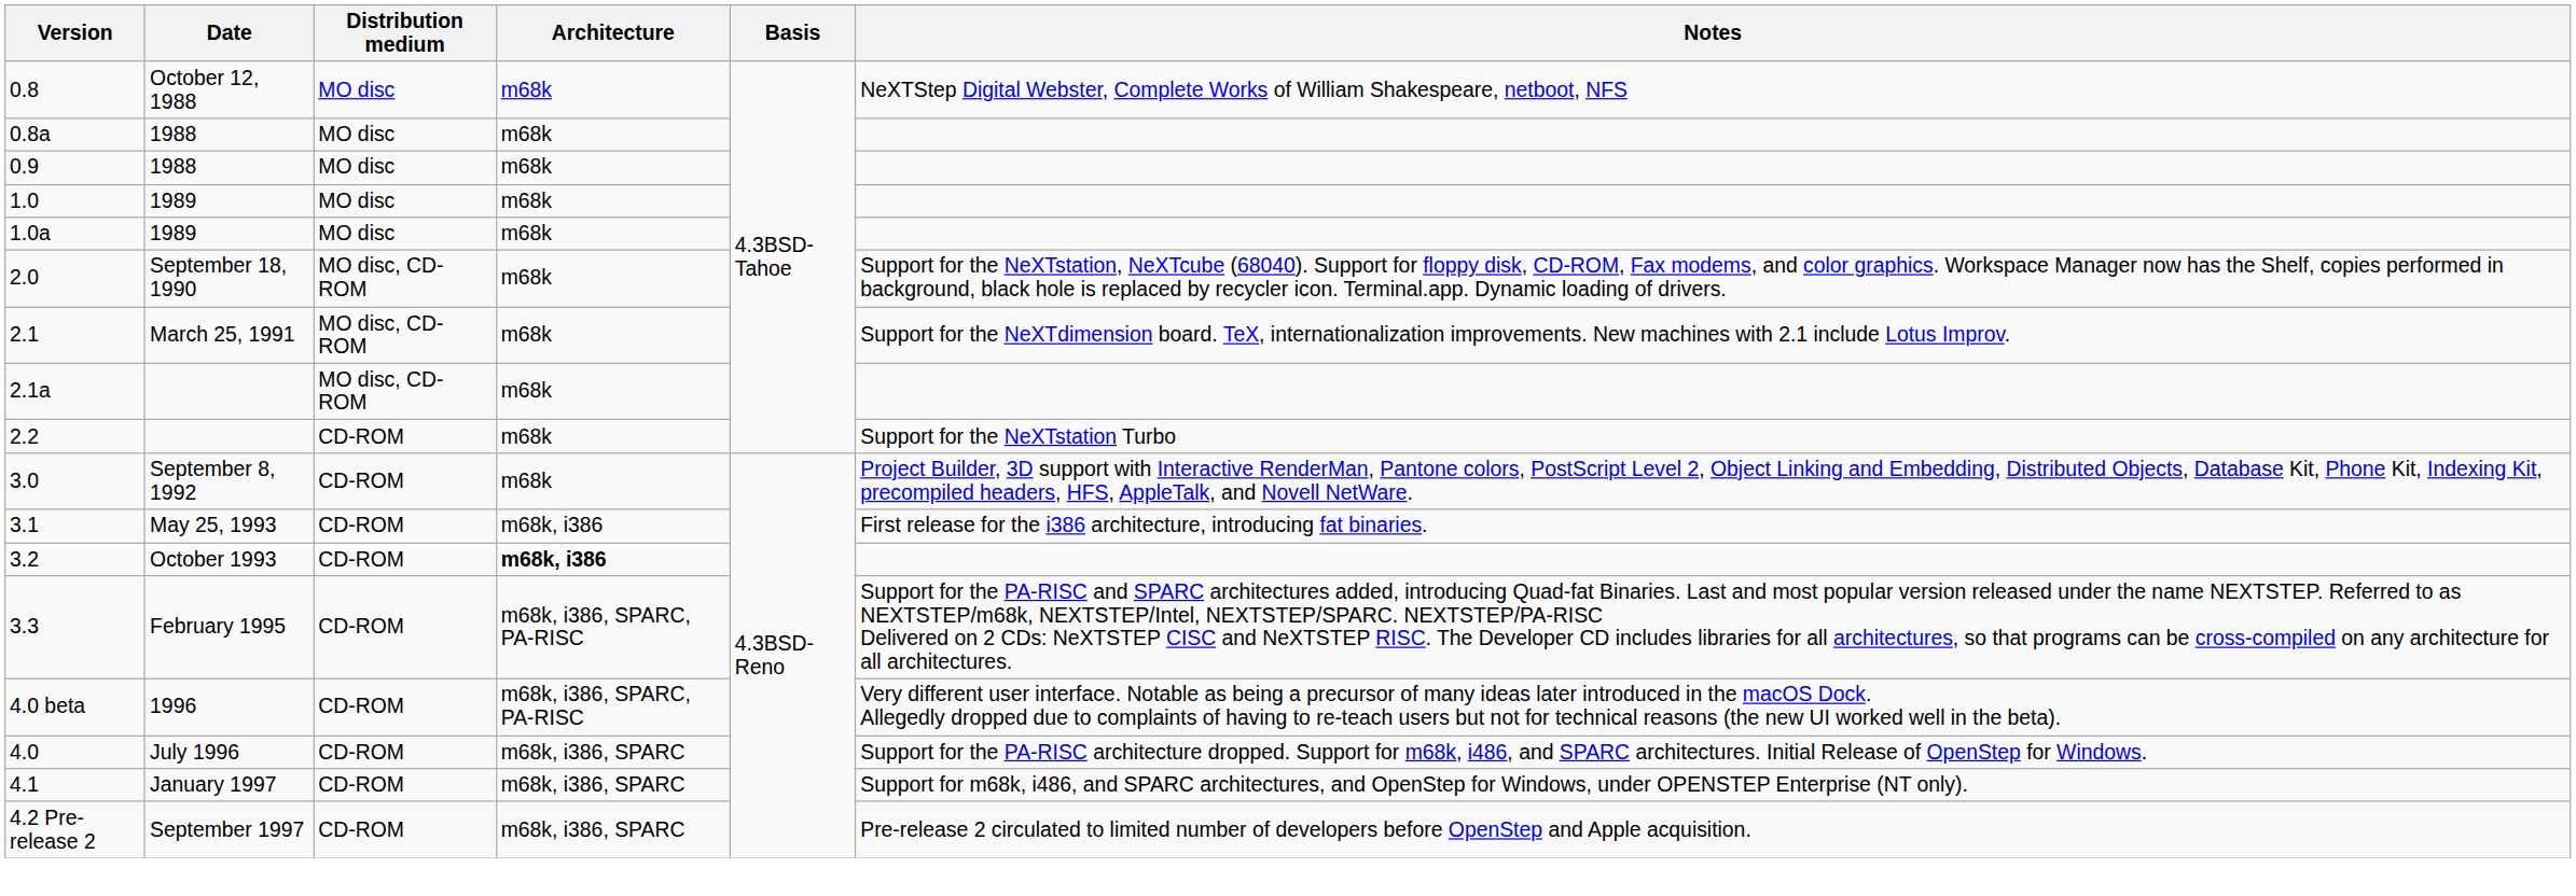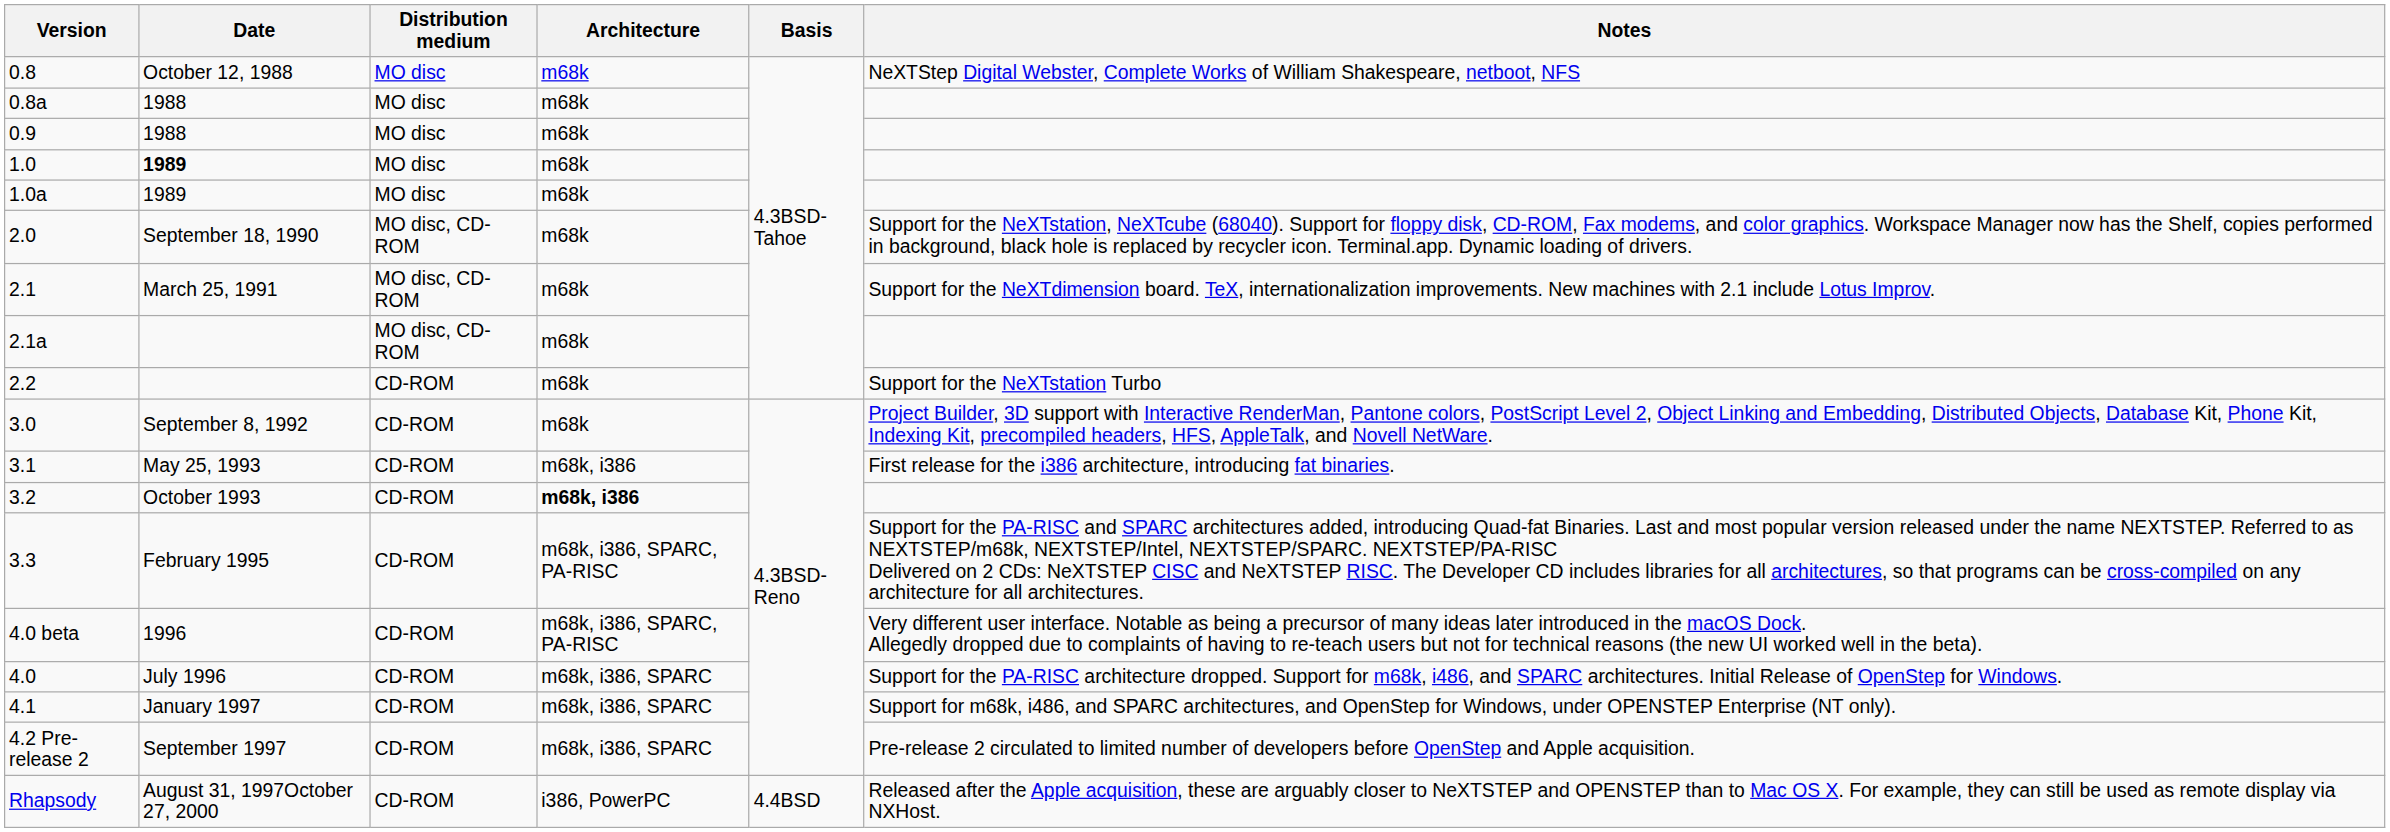1.0 | Date: normal -> bold
+ row: Rhapsody | August 31, 1997October 27, 2000 | CD-ROM | i386, PowerPC | 4.4BSD | Released after the Apple acquisition, these are arguably closer to NeXTSTEP and OPENSTEP than to Mac OS X. For example, they can still be used as remote display via NXHost.
